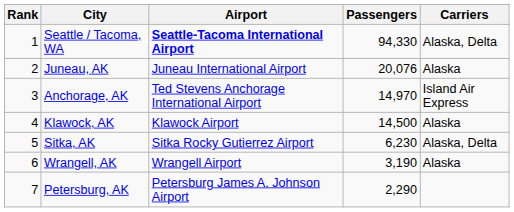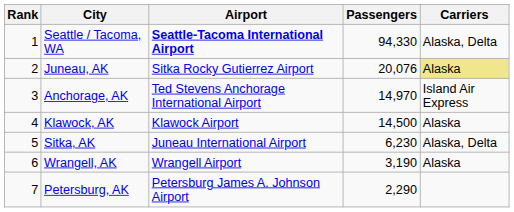Juneau, AK | Airport: Juneau International Airport -> Sitka Rocky Gutierrez Airport
Juneau, AK | Carriers: no background -> khaki background
Sitka, AK | Airport: Sitka Rocky Gutierrez Airport -> Juneau International Airport
